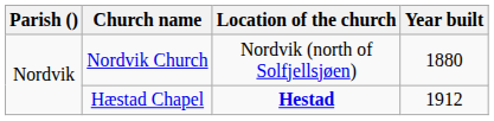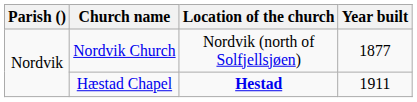Nordvik Church | Year built: 1880 -> 1877
Hæstad Chapel | Year built: 1912 -> 1911
